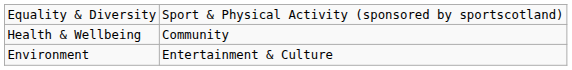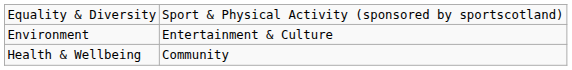rows swapped: Health & Wellbeing <-> Environment
